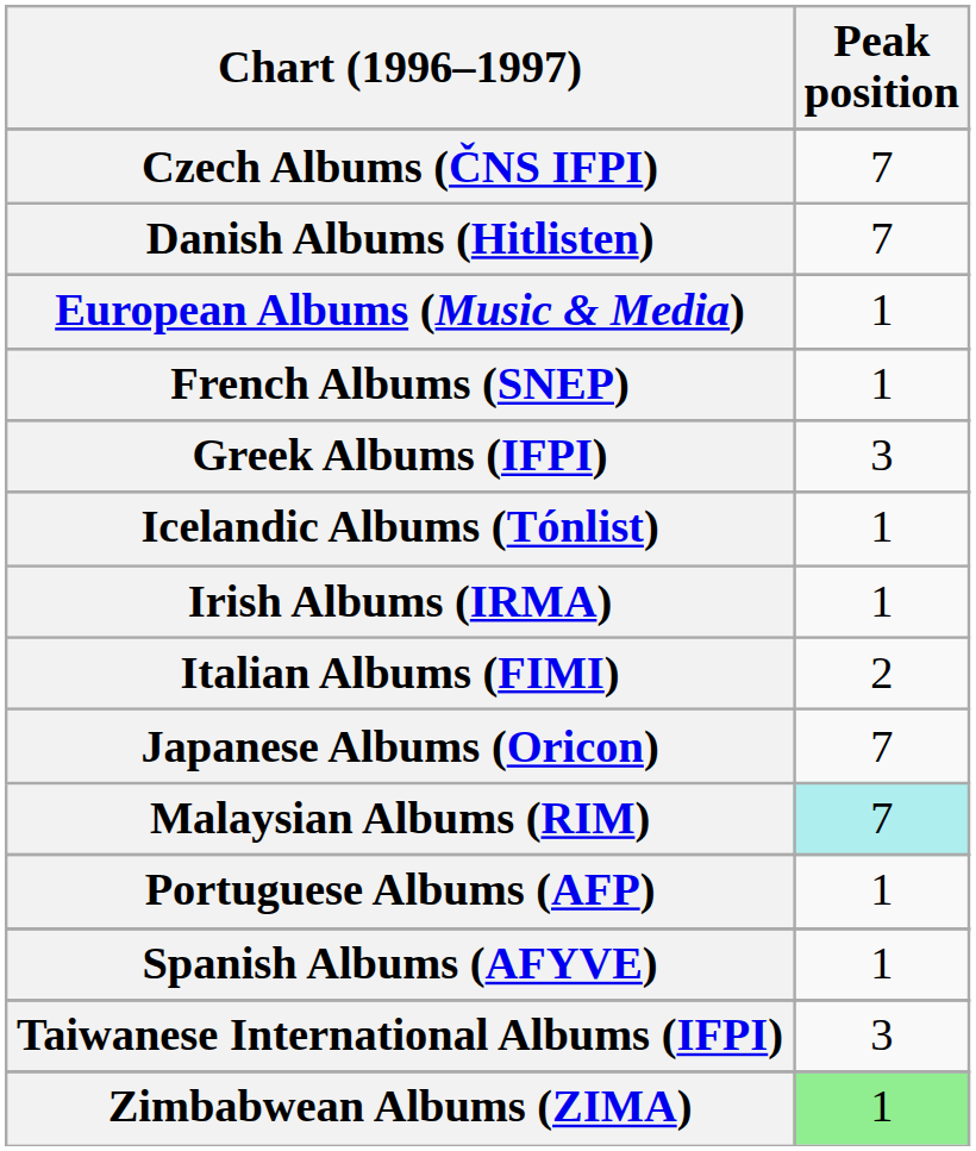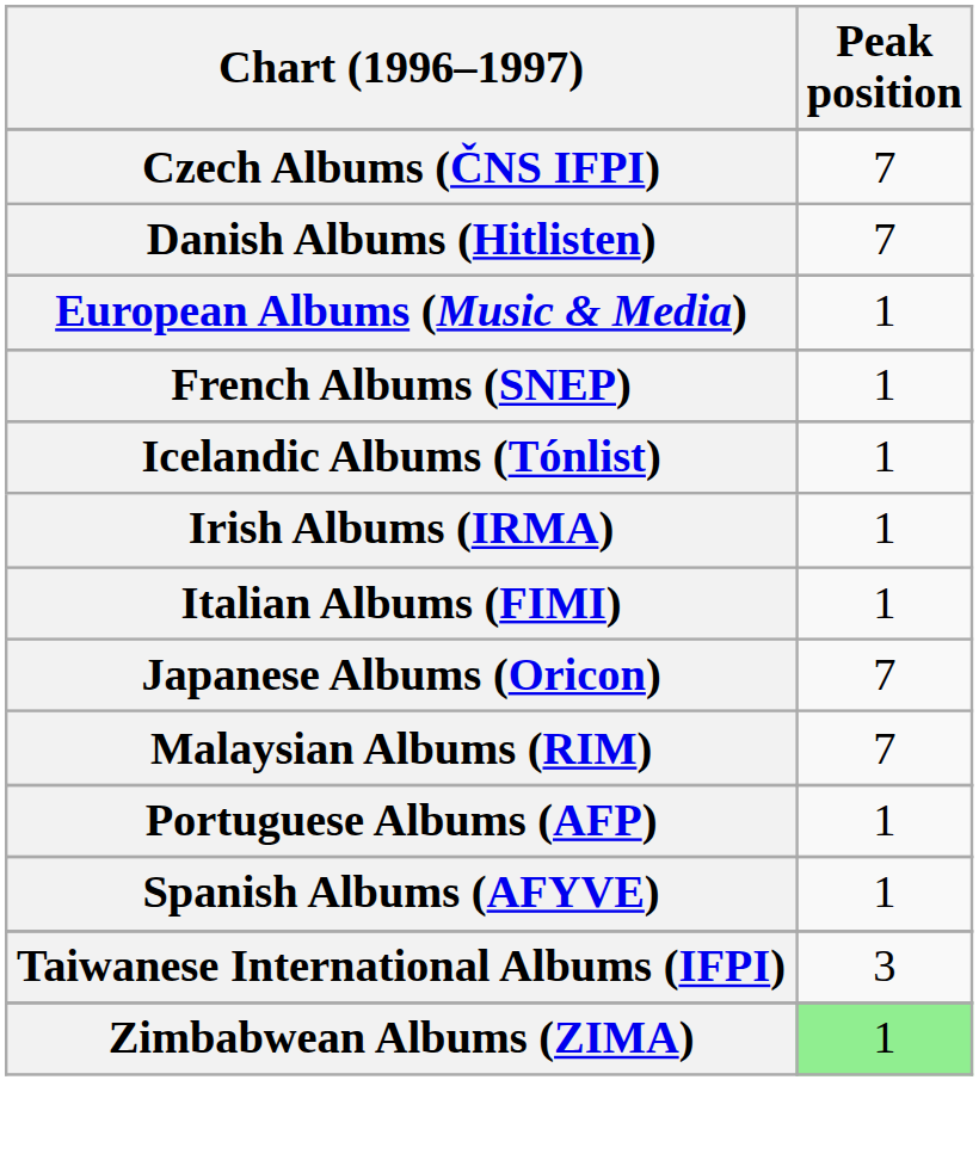- row: Greek Albums (IFPI) | 3
Italian Albums (FIMI) | Peak position: 2 -> 1
Malaysian Albums (RIM) | Peak position: paleturquoise background -> no background
